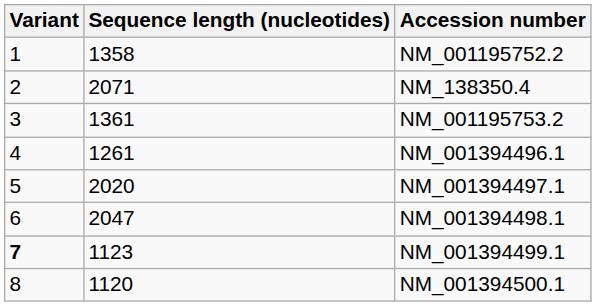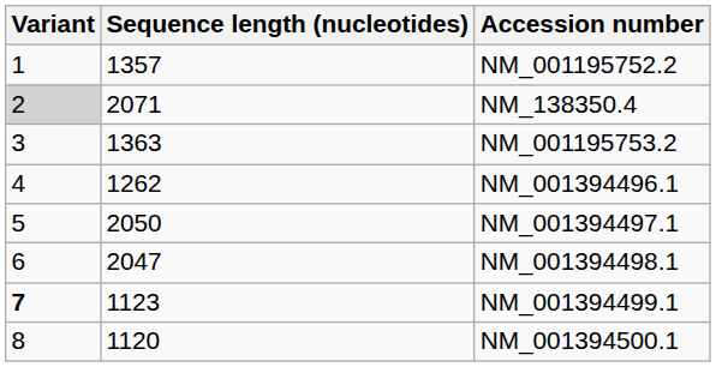NM_001195752.2 | Sequence length (nucleotides): 1358 -> 1357
NM_138350.4 | Variant: no background -> lightgrey background
NM_001195753.2 | Sequence length (nucleotides): 1361 -> 1363
NM_001394496.1 | Sequence length (nucleotides): 1261 -> 1262
NM_001394497.1 | Sequence length (nucleotides): 2020 -> 2050
